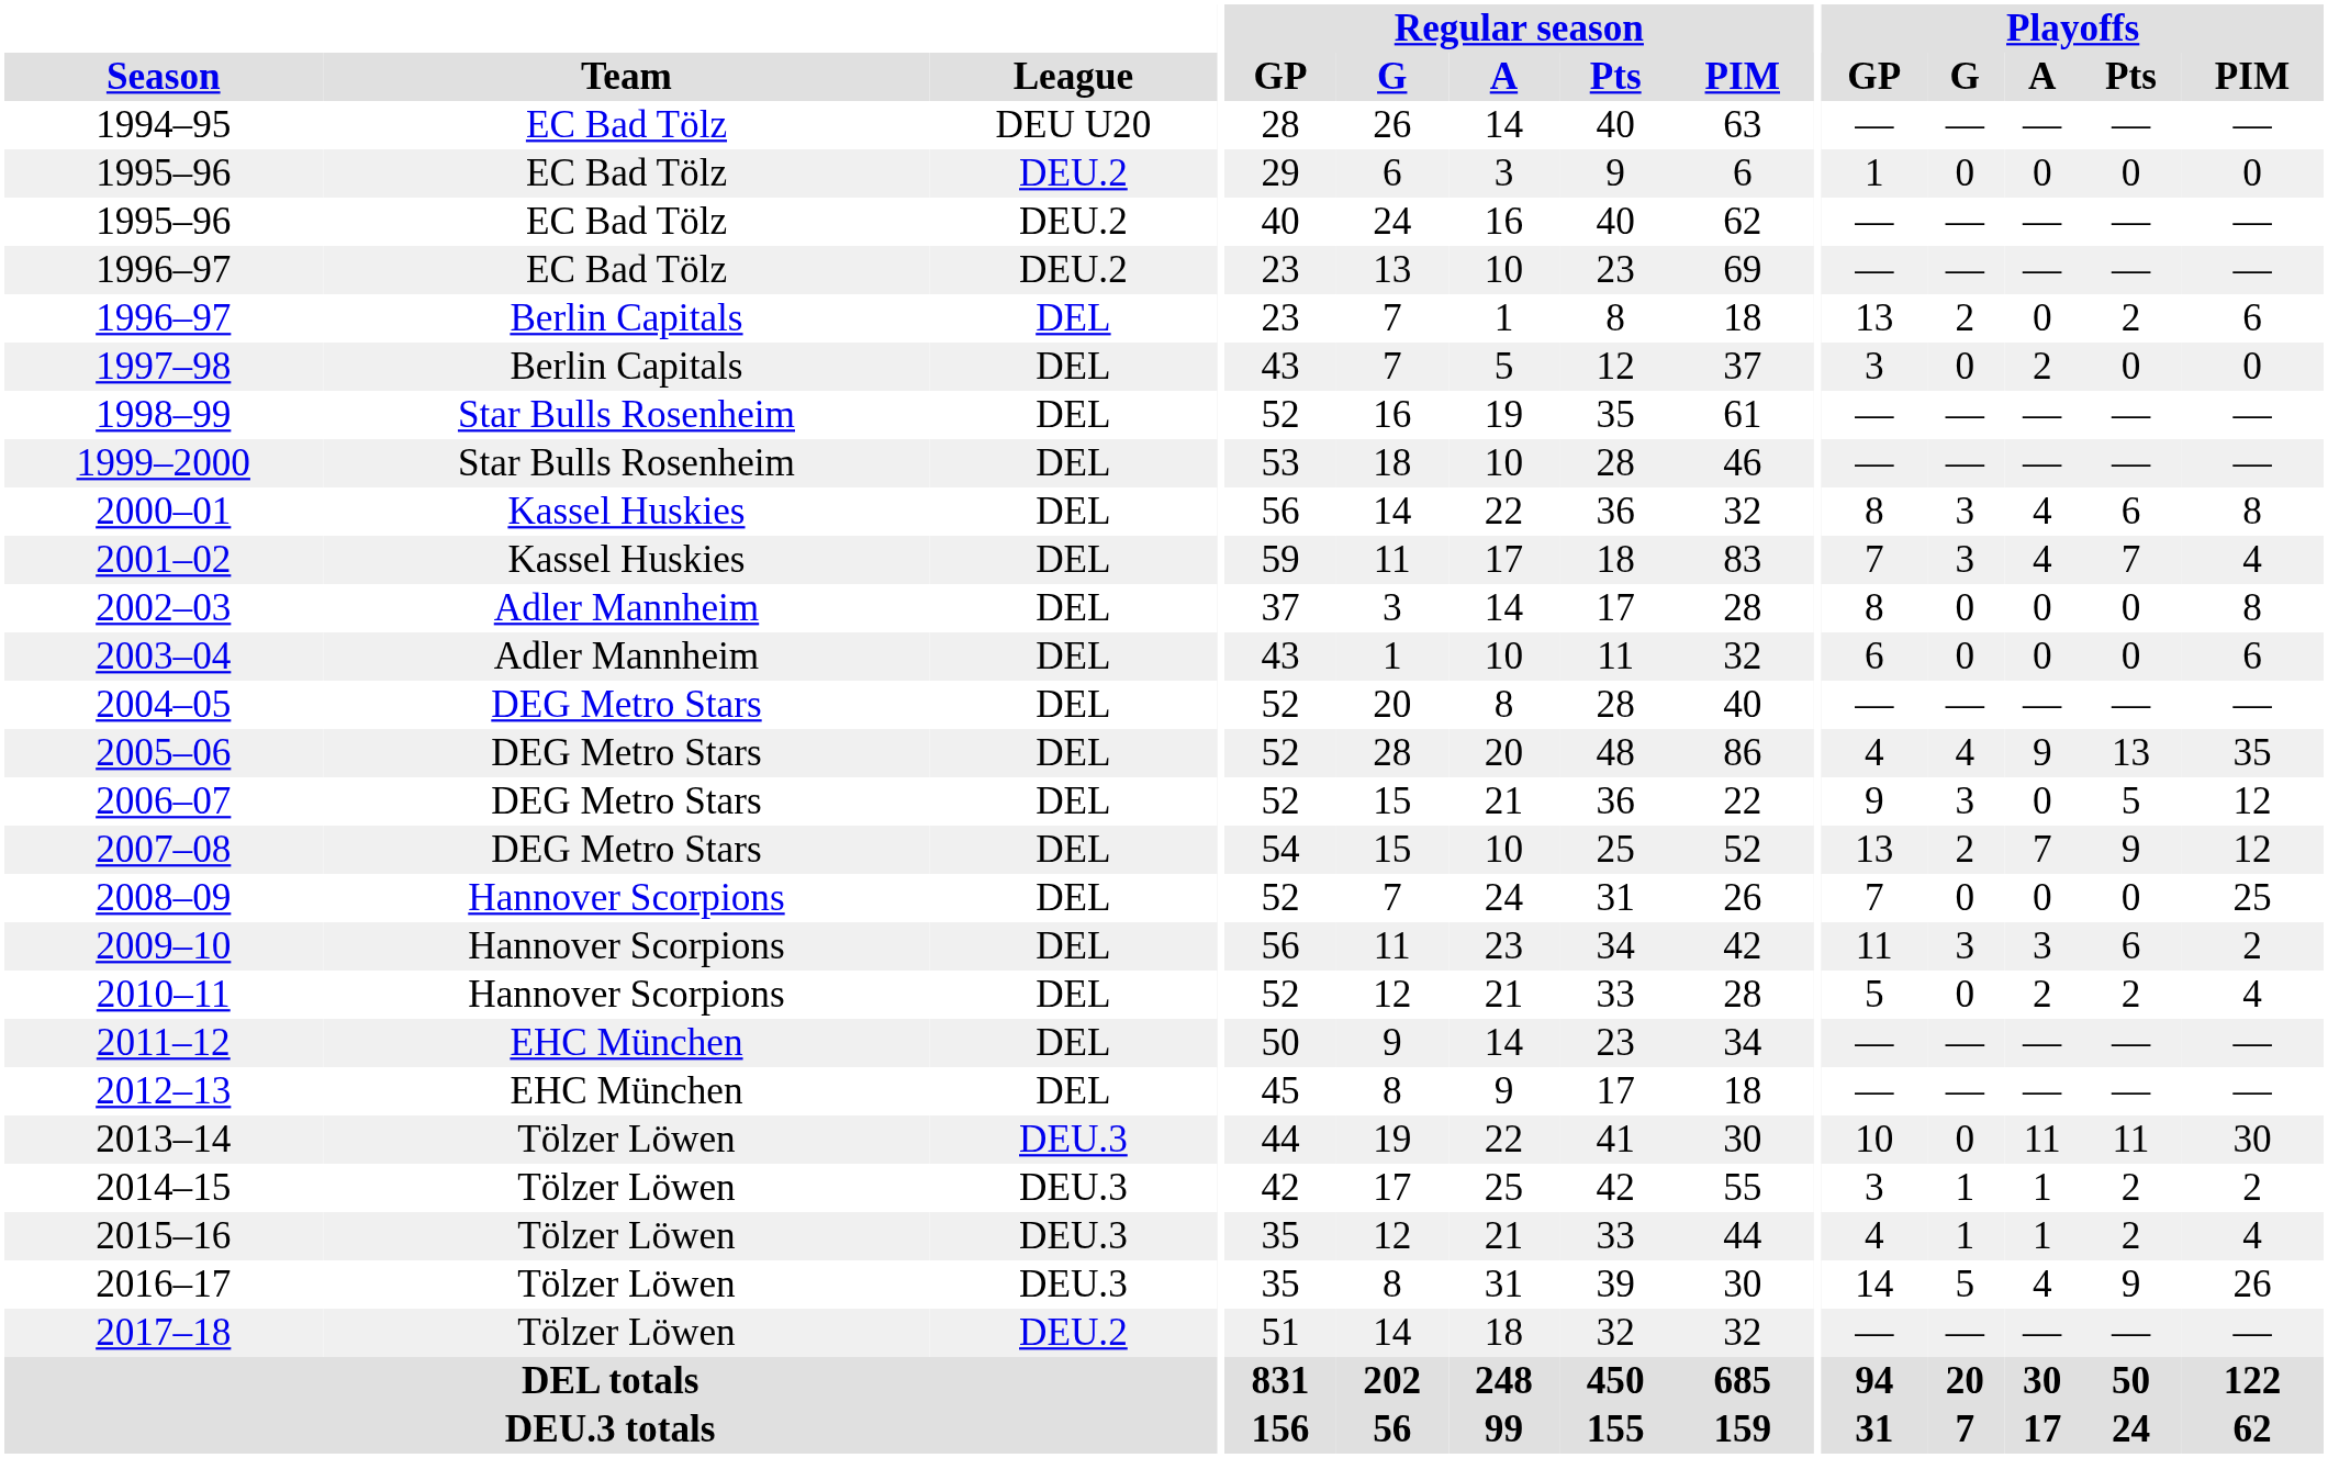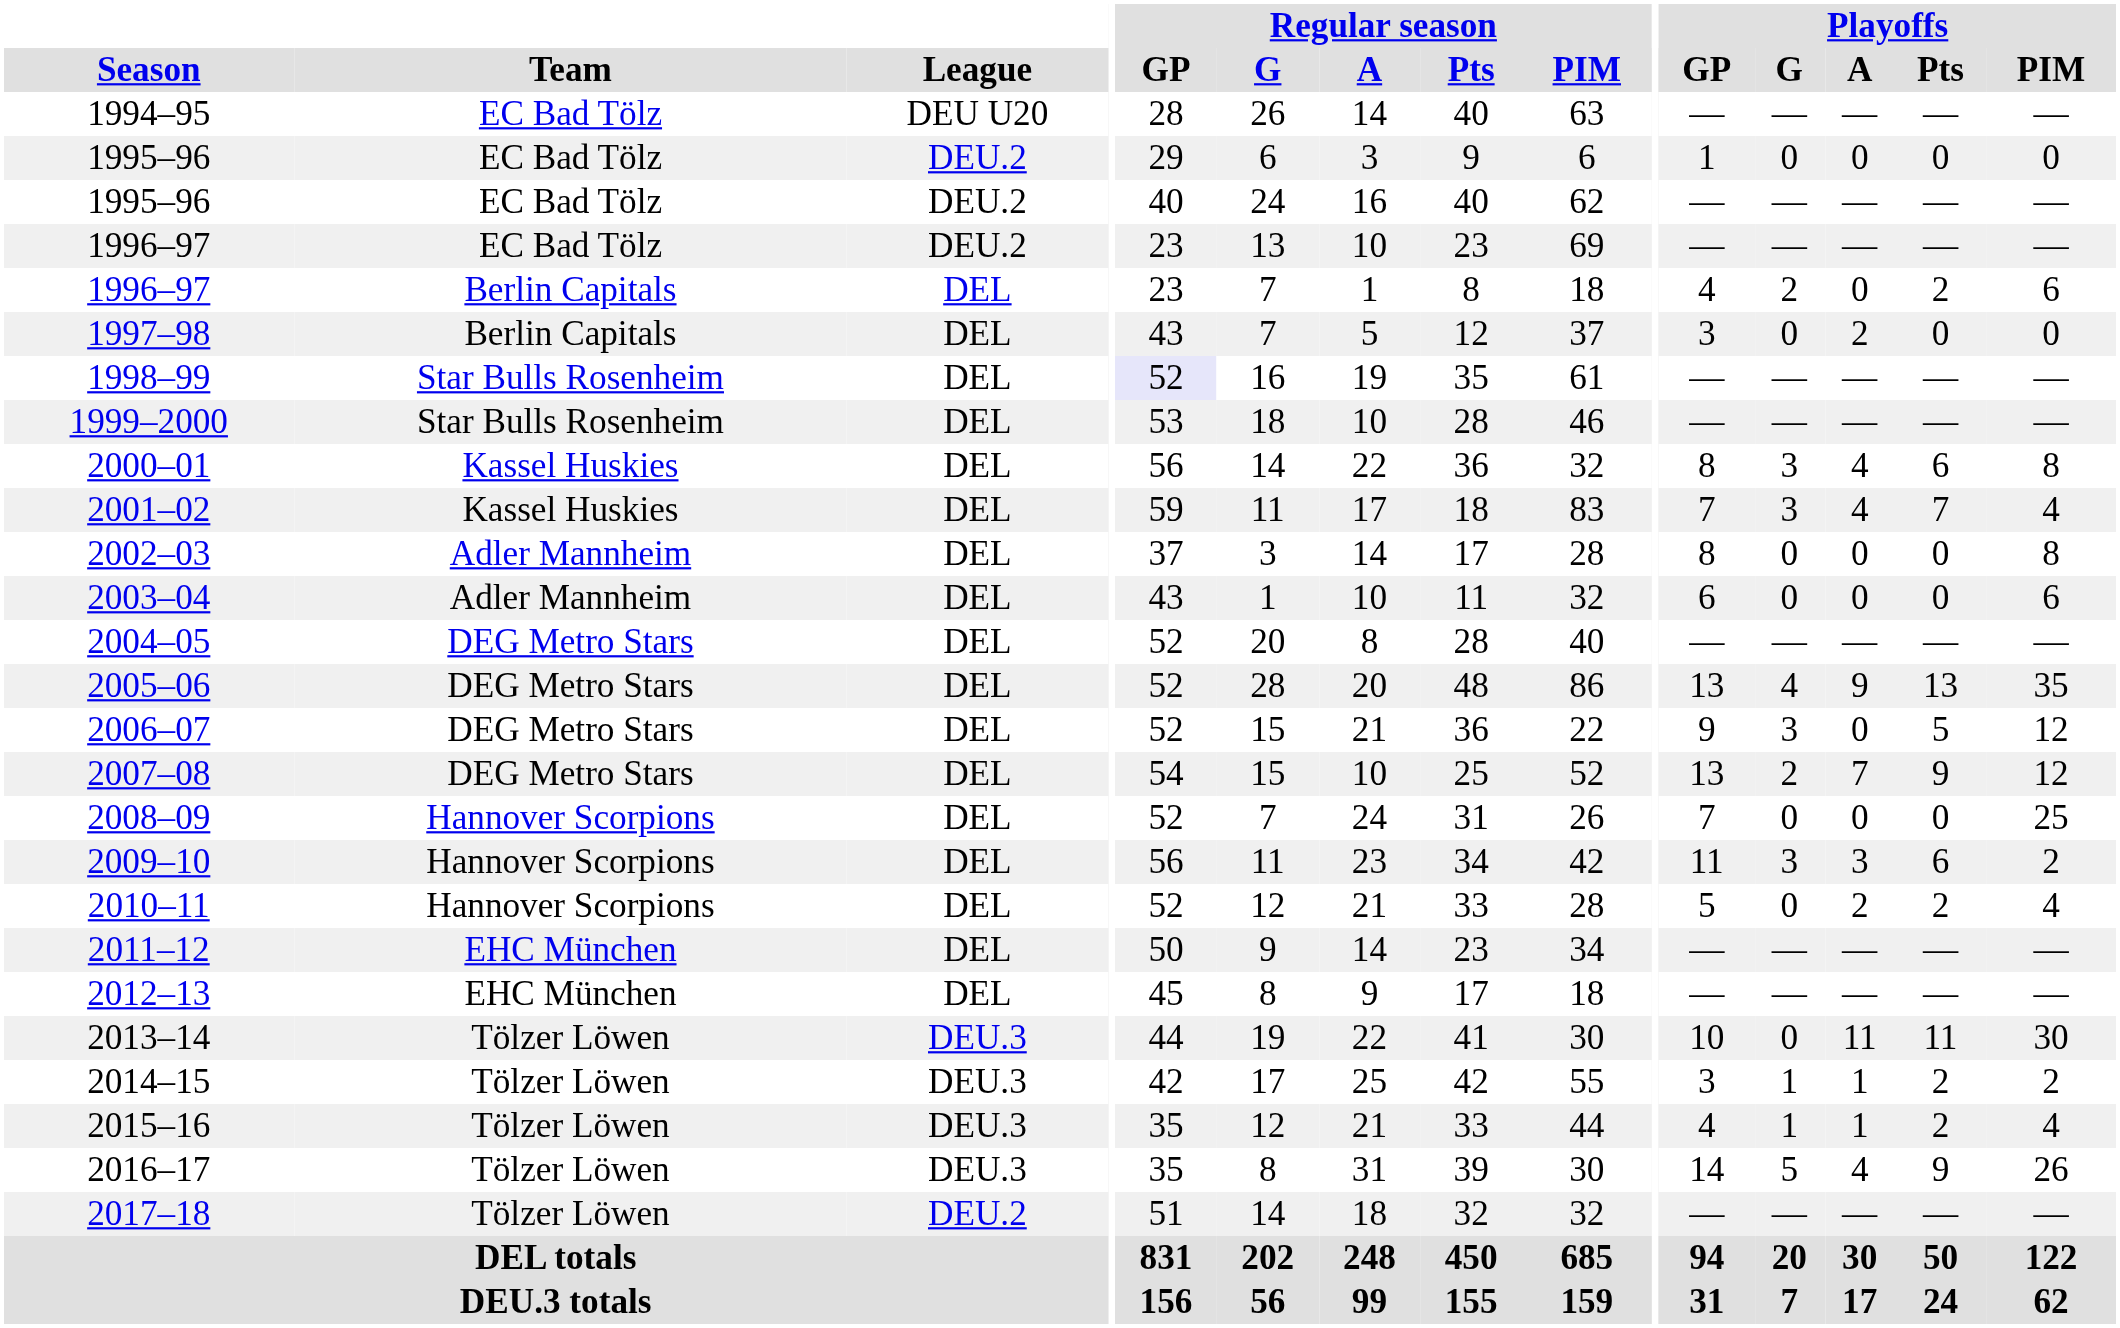1996–97 / Berlin Capitals | Playoffs / GP: 13 -> 4
1998–99 | Regular season / GP: no background -> lavender background
2005–06 | Playoffs / GP: 4 -> 13
